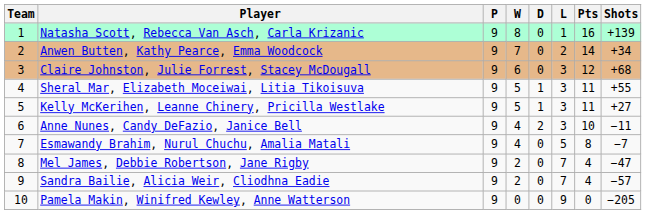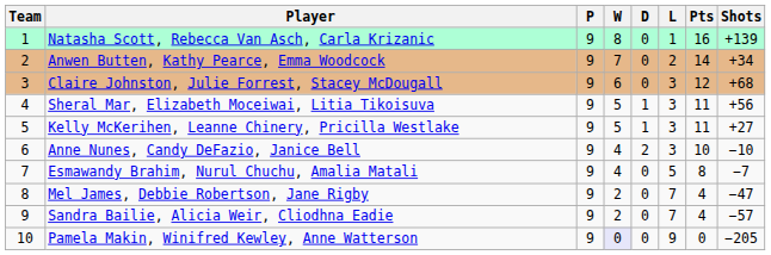Sheral Mar, Elizabeth Moceiwai, Litia Tikoisuva | Shots: +55 -> +56
Anne Nunes, Candy DeFazio, Janice Bell | Shots: −11 -> −10
Pamela Makin, Winifred Kewley, Anne Watterson | W: no background -> lavender background
